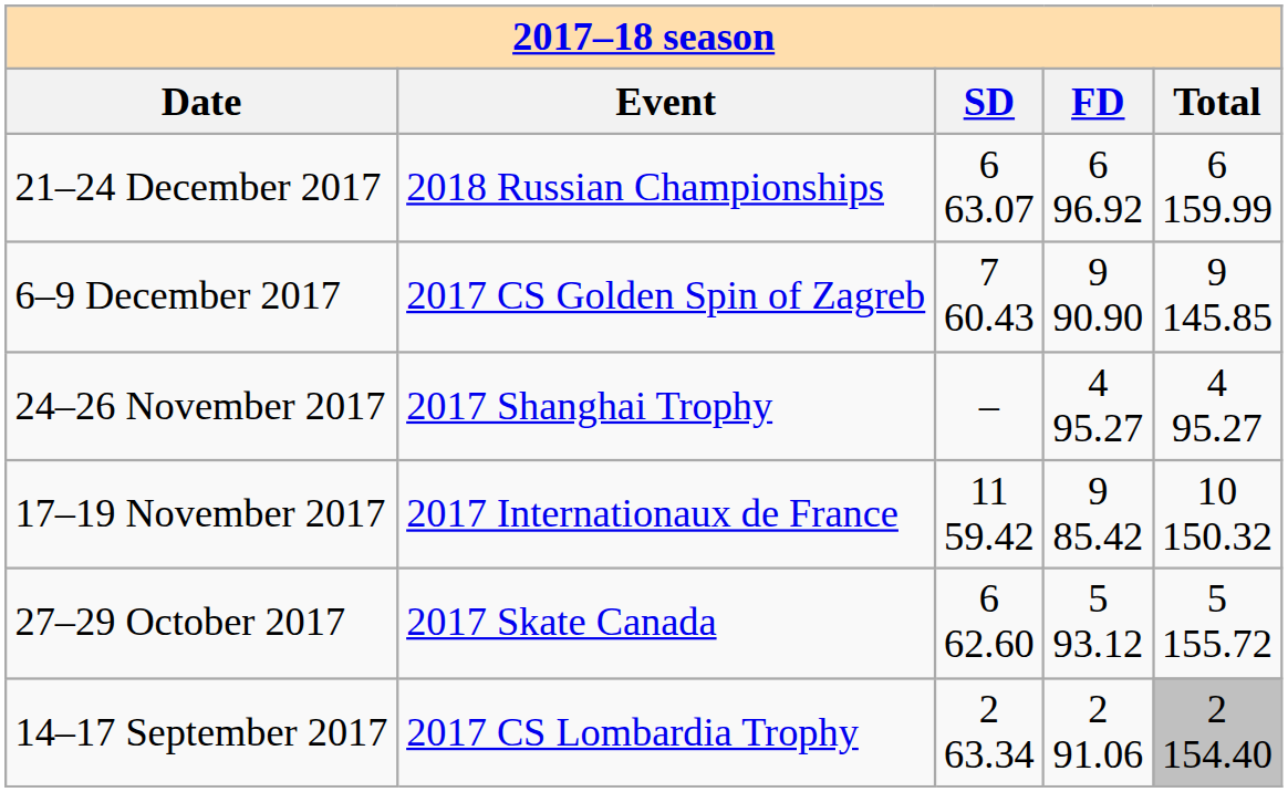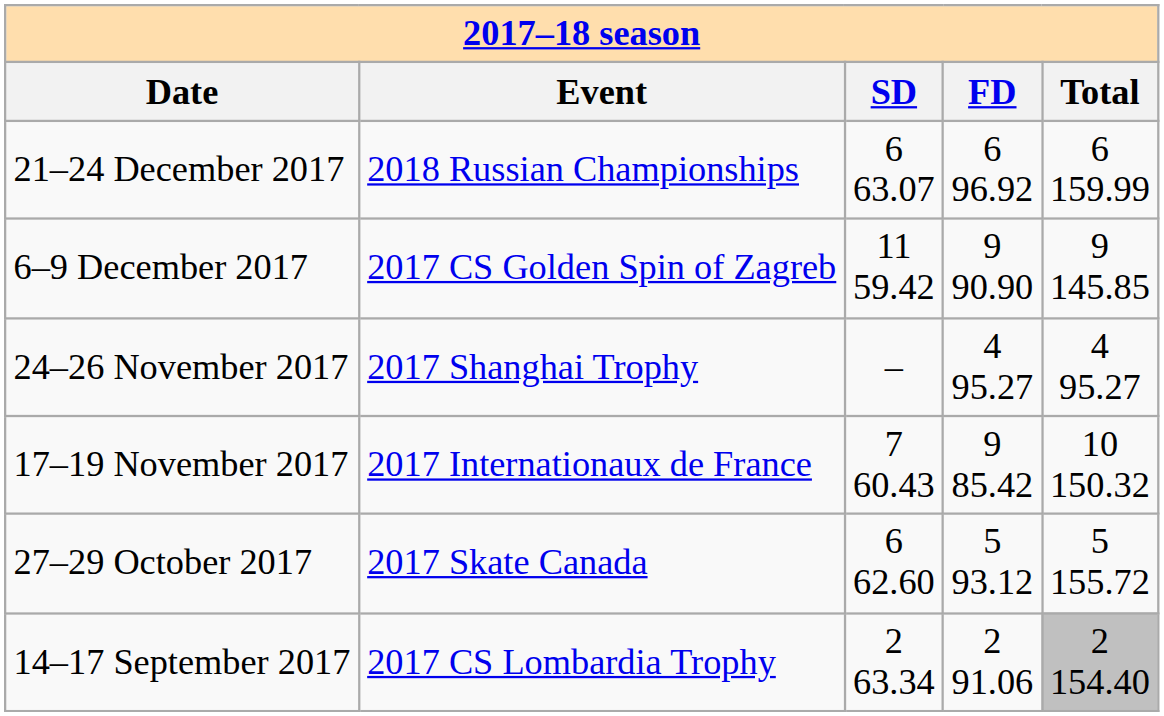6–9 December 2017 | column 3: 7 60.43 -> 11 59.42
17–19 November 2017 | column 3: 11 59.42 -> 7 60.43
